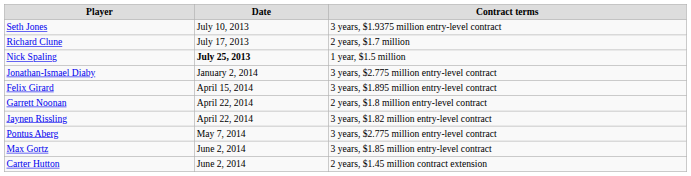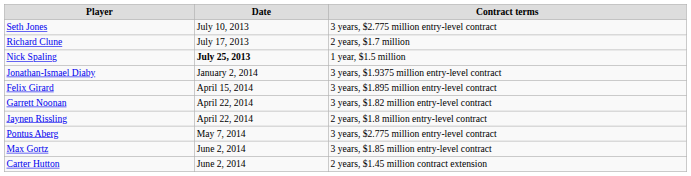Seth Jones | Contract terms: 3 years, $1.9375 million entry-level contract -> 3 years, $2.775 million entry-level contract
Jonathan-Ismael Diaby | Contract terms: 3 years, $2.775 million entry-level contract -> 3 years, $1.9375 million entry-level contract
Garrett Noonan | Contract terms: 2 years, $1.8 million entry-level contract -> 3 years, $1.82 million entry-level contract
Jaynen Rissling | Contract terms: 3 years, $1.82 million entry-level contract -> 2 years, $1.8 million entry-level contract
